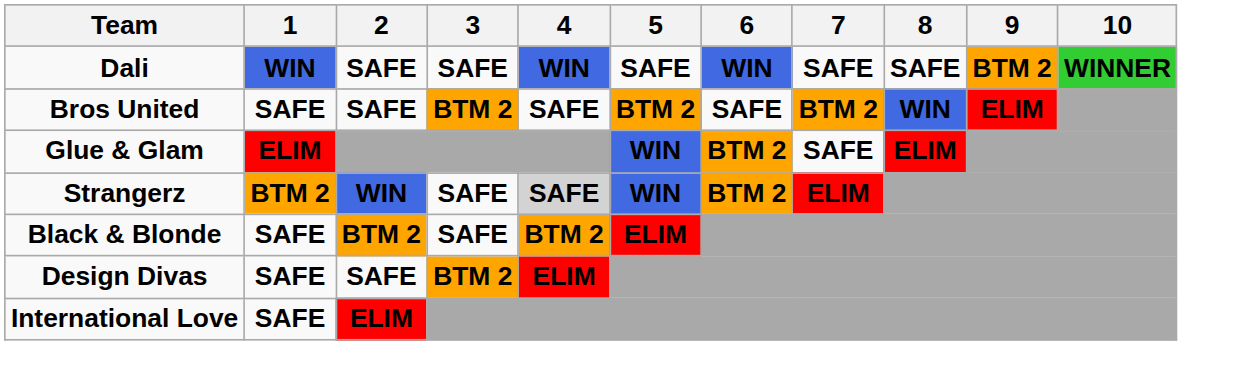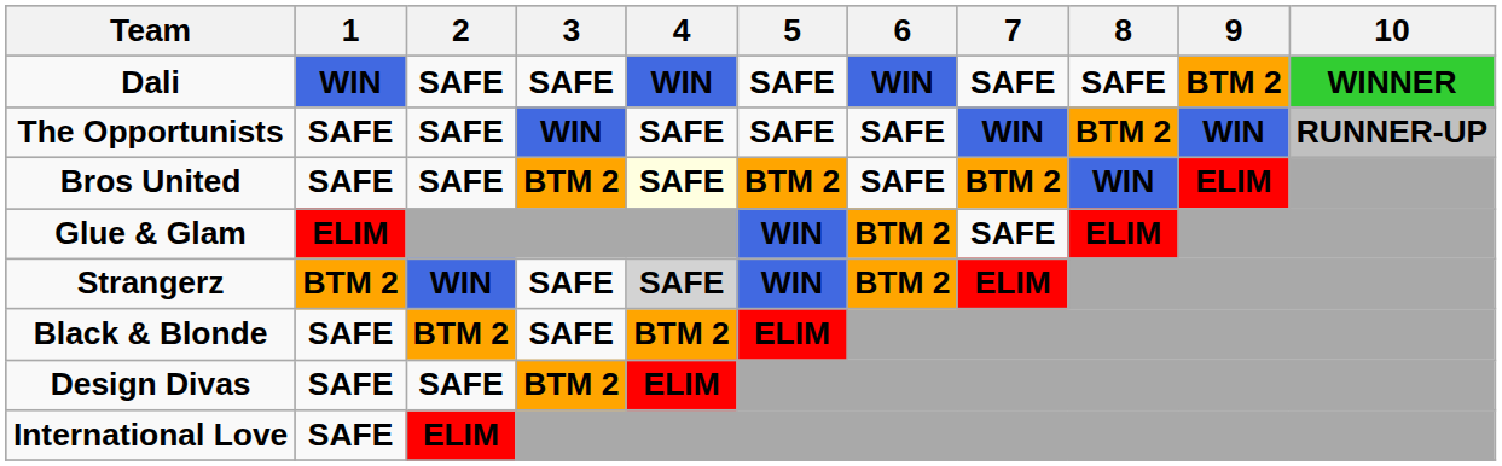+ row: The Opportunists | SAFE | SAFE | WIN | SAFE | SAFE | SAFE | WIN | BTM 2 | WIN | RUNNER-UP
Bros United | 4: no background -> lightyellow background
